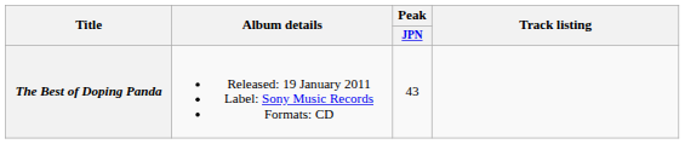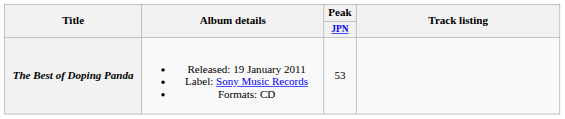The Best of Doping Panda | Peak / JPN: 43 -> 53
